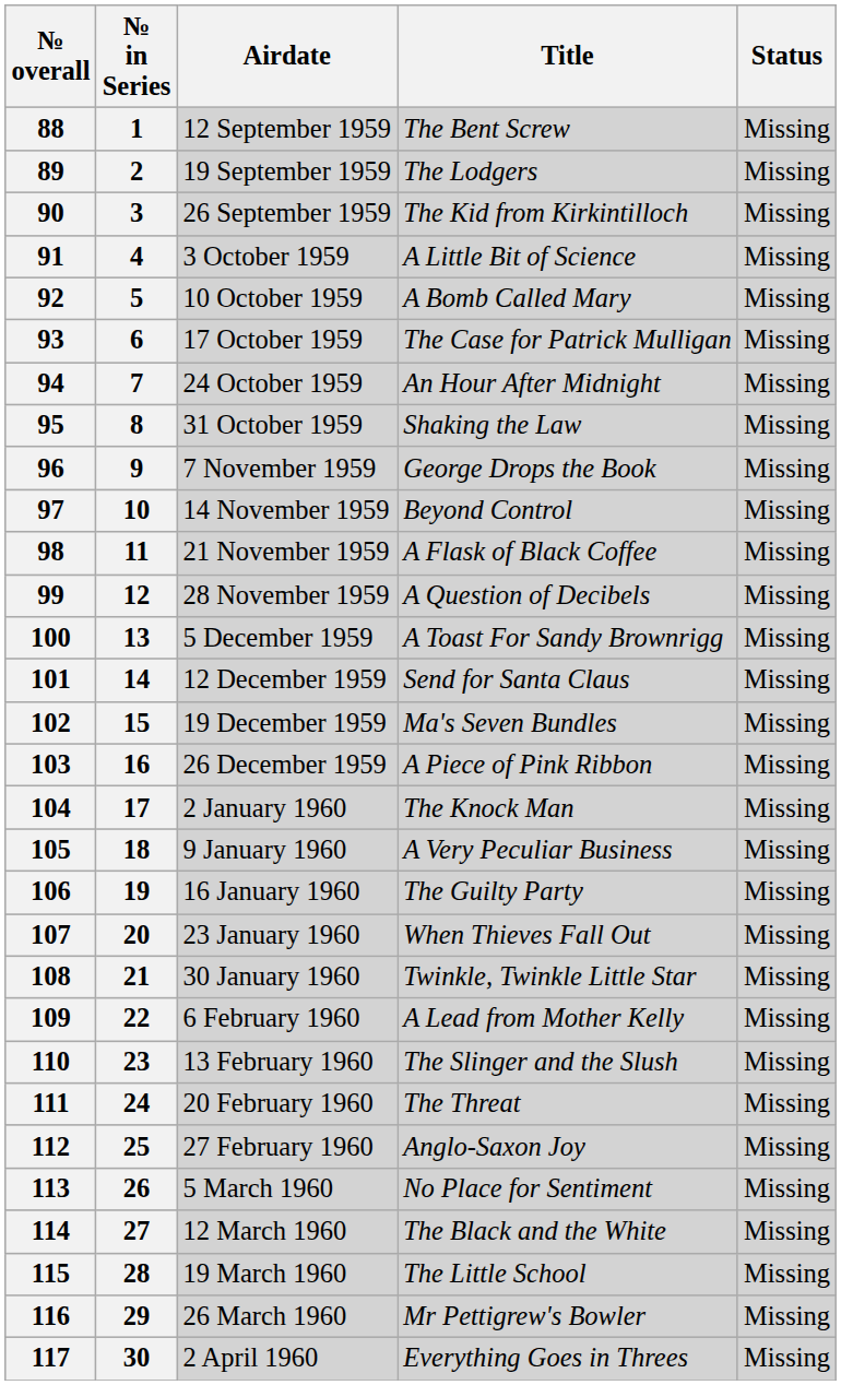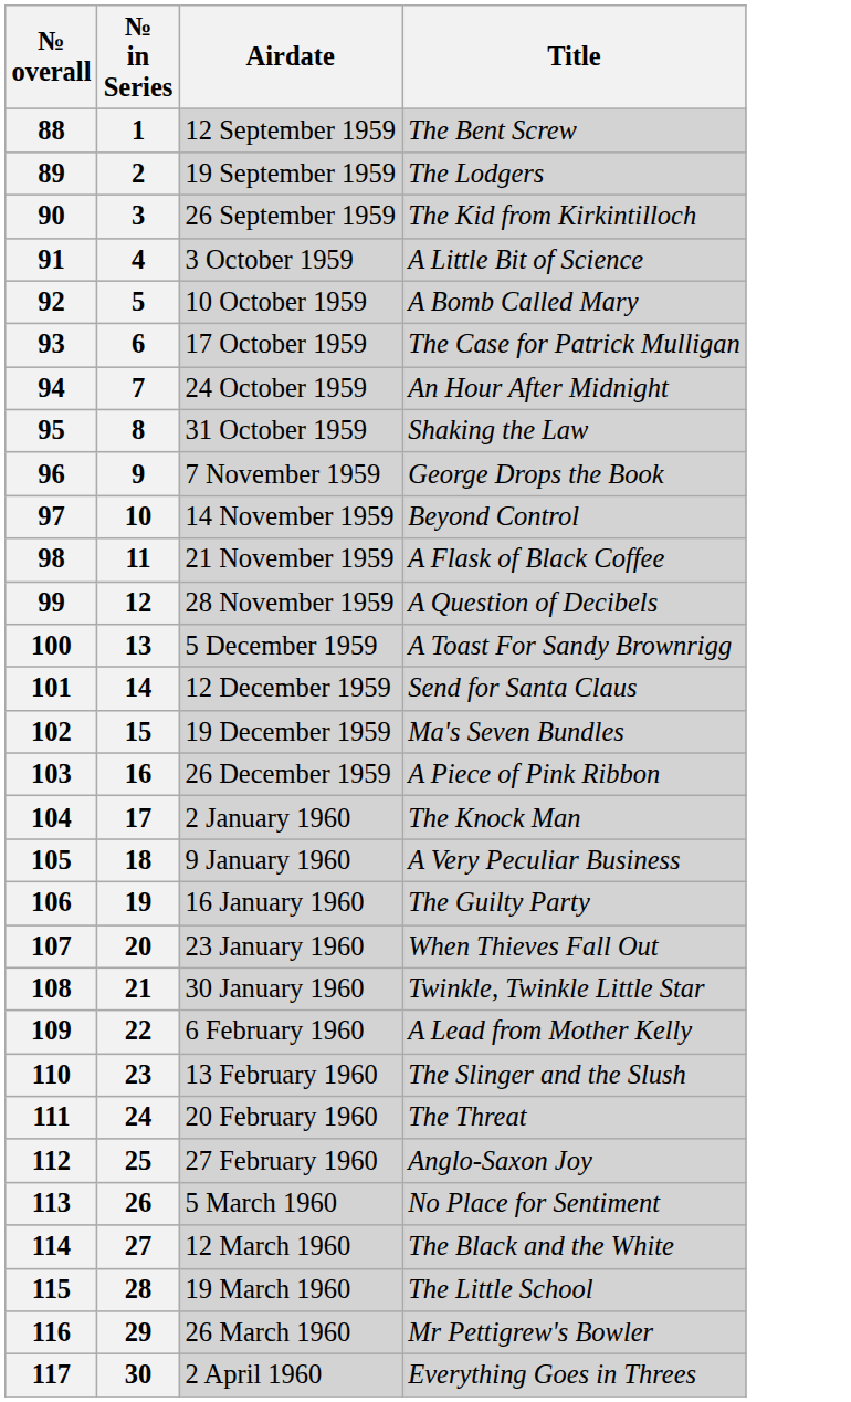- column: Status | Missing | Missing | Missing | Missing | Missing | Missing | Missing | Missing | Missing | Missing | Missing | Missing | Missing | Missing | Missing | Missing | Missing | Missing | Missing | Missing | Missing | Missing | Missing | Missing | Missing | Missing | Missing | Missing | Missing | Missing
